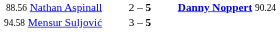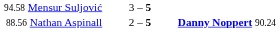rows swapped: 94.58 Mensur Suljović <-> 88.56 Nathan Aspinall
